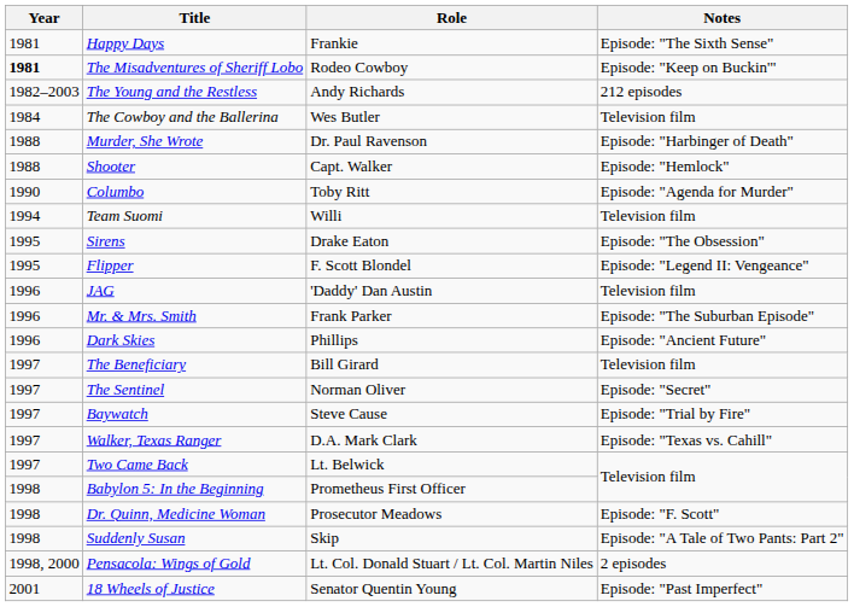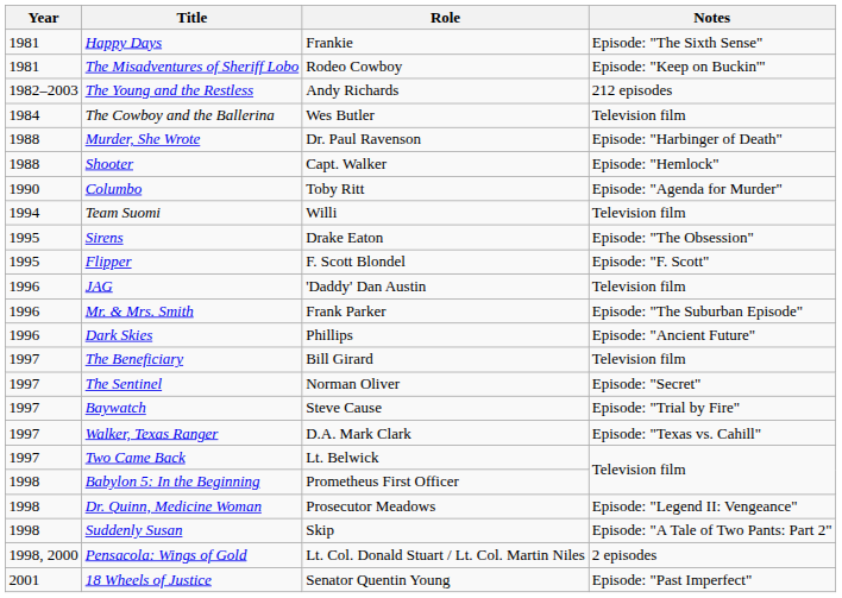The Misadventures of Sheriff Lobo | Year: bold -> normal
Flipper | Notes: Episode: "Legend II: Vengeance" -> Episode: "F. Scott"
Dr. Quinn, Medicine Woman | Notes: Episode: "F. Scott" -> Episode: "Legend II: Vengeance"
